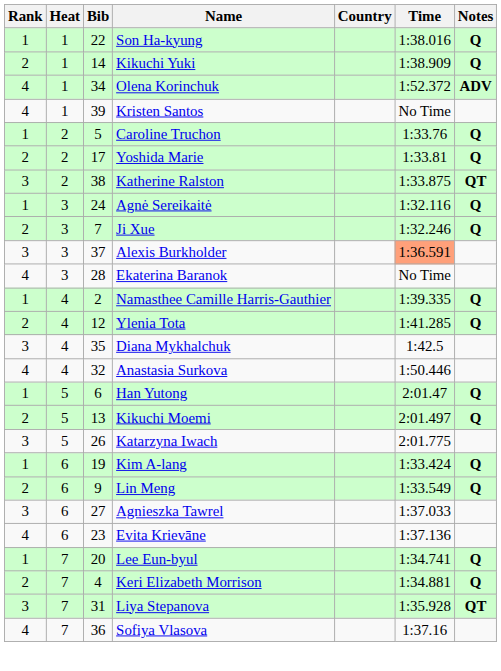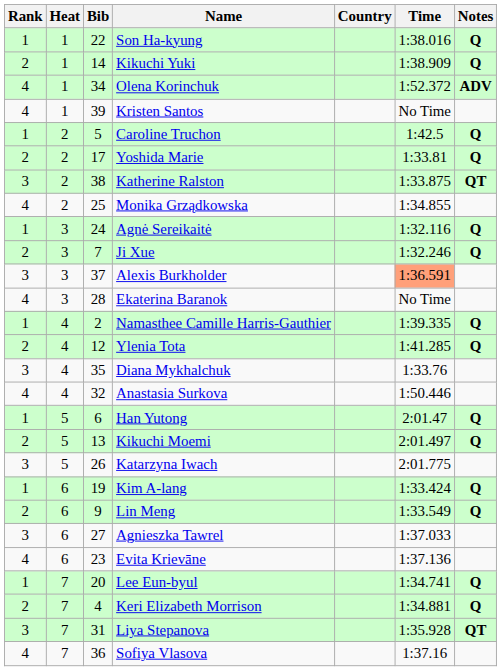Caroline Truchon | Time: 1:33.76 -> 1:42.5
+ row: 4 | 2 | 25 | Monika Grządkowska | 1:34.855
Diana Mykhalchuk | Time: 1:42.5 -> 1:33.76
